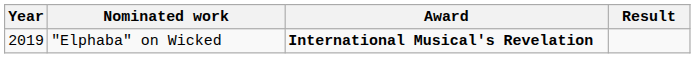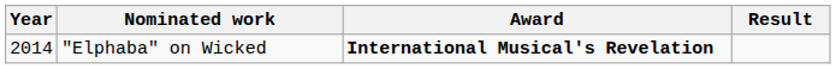"Elphaba" on Wicked | Year: 2019 -> 2014
